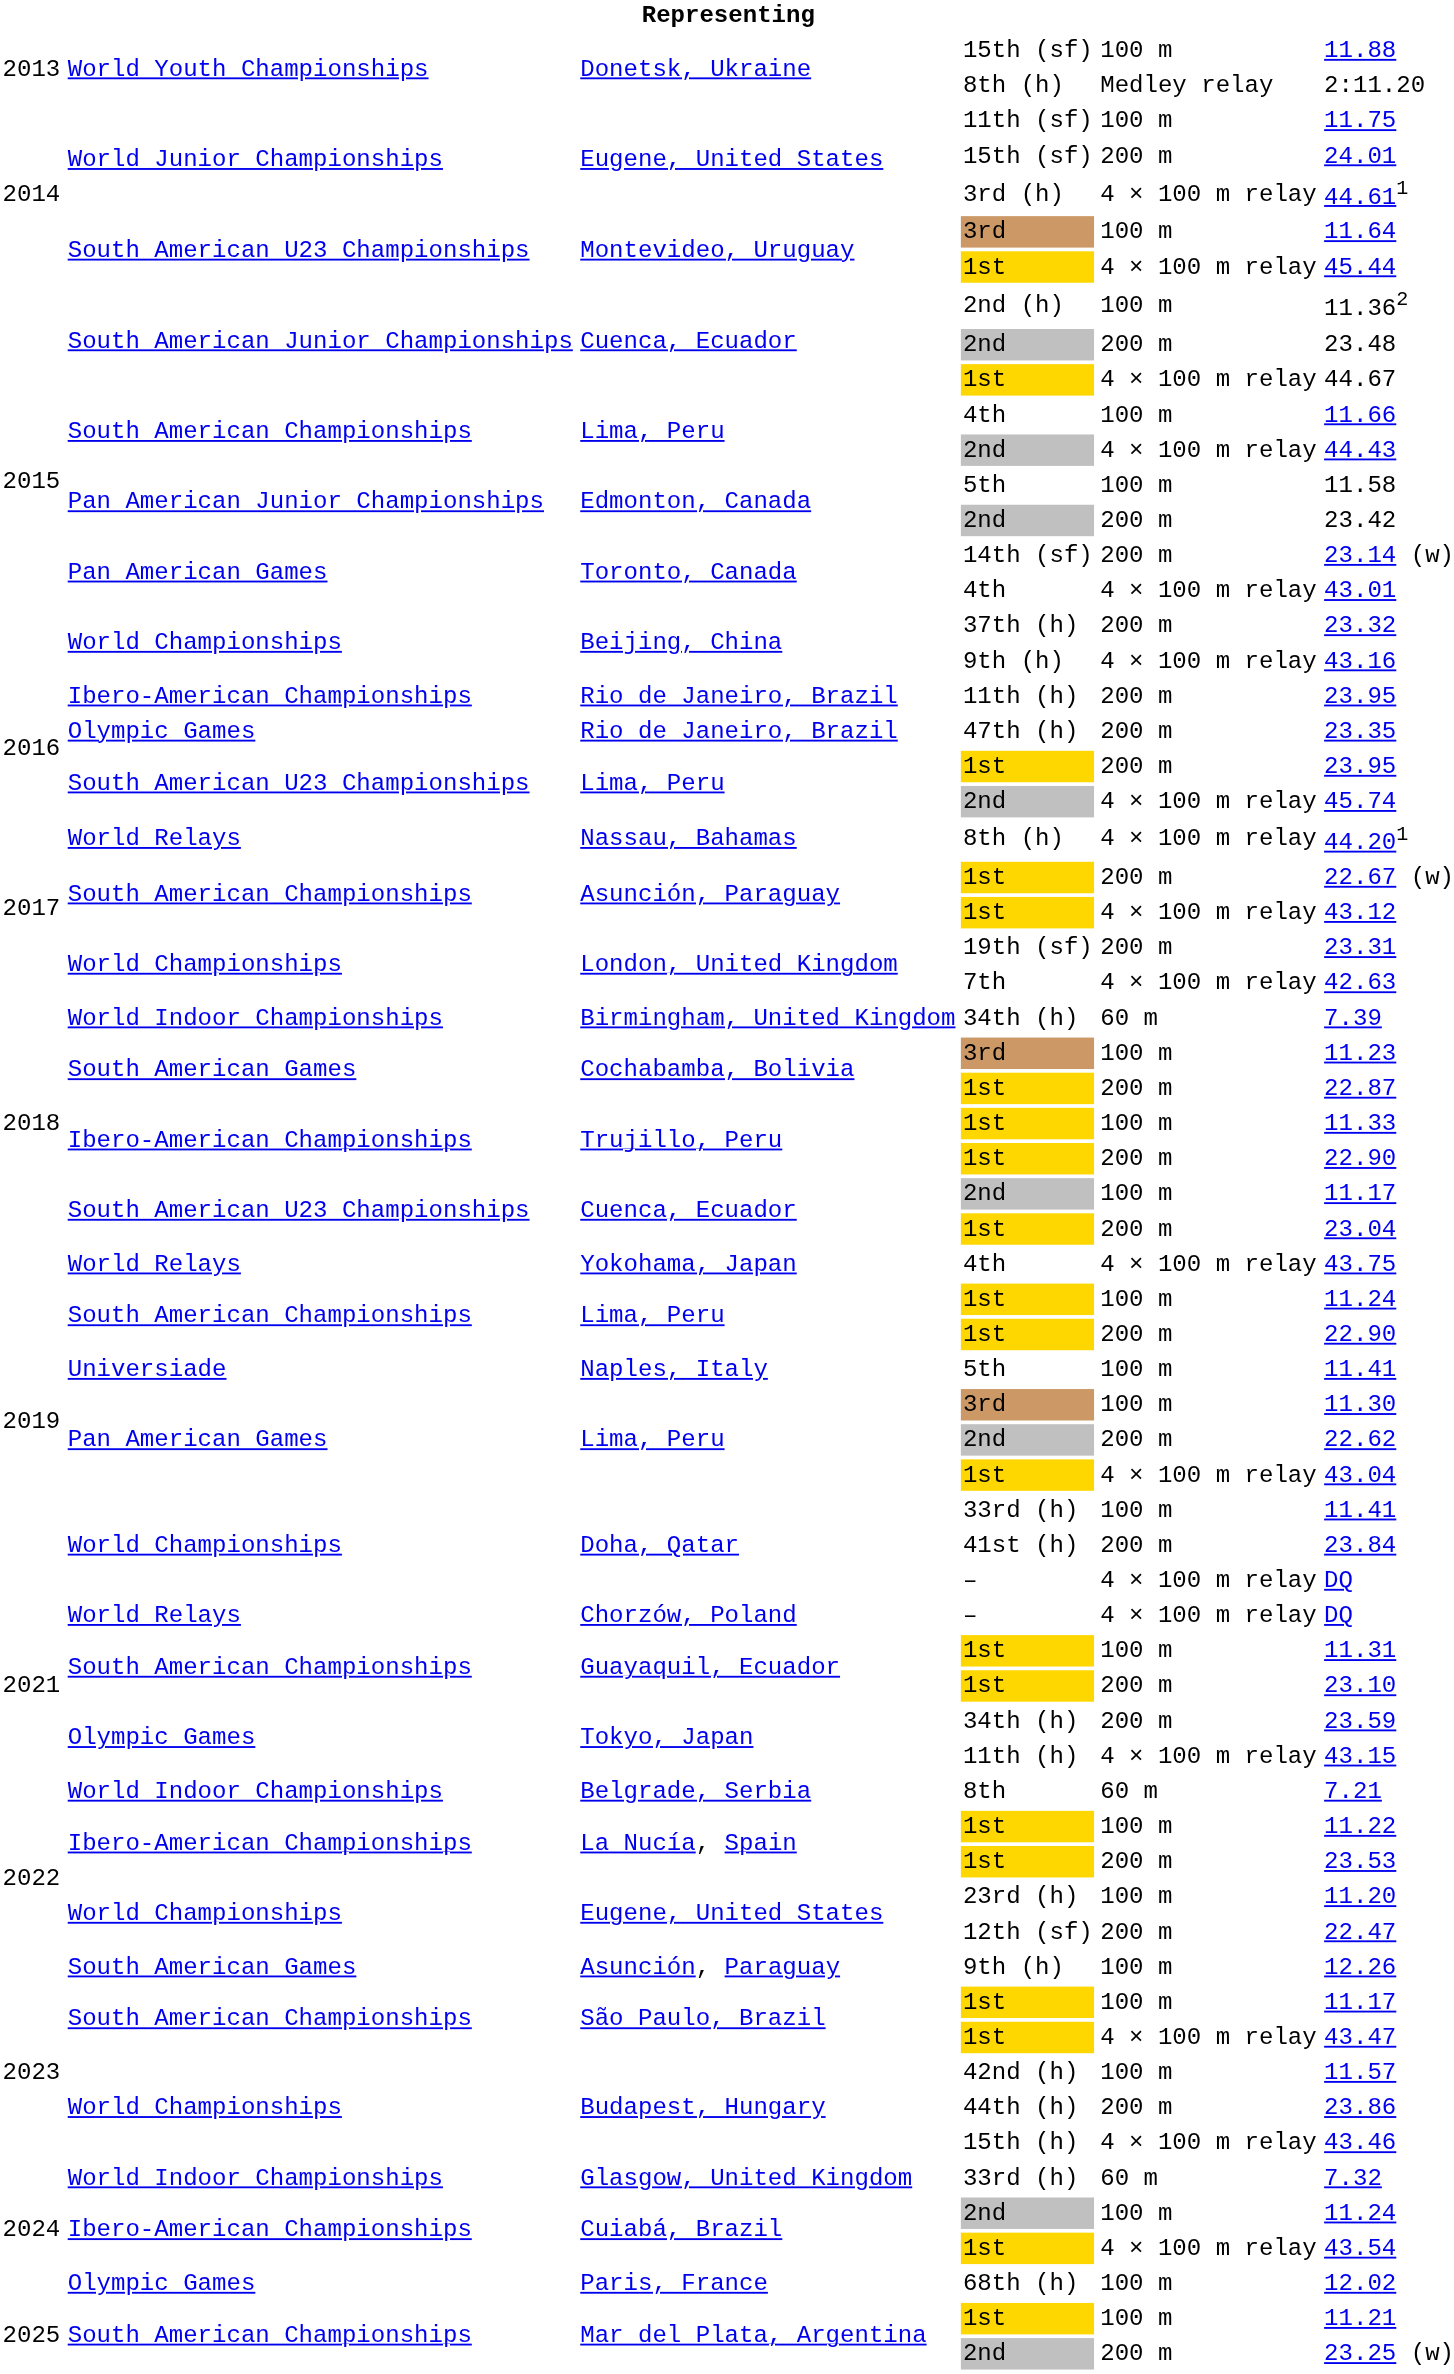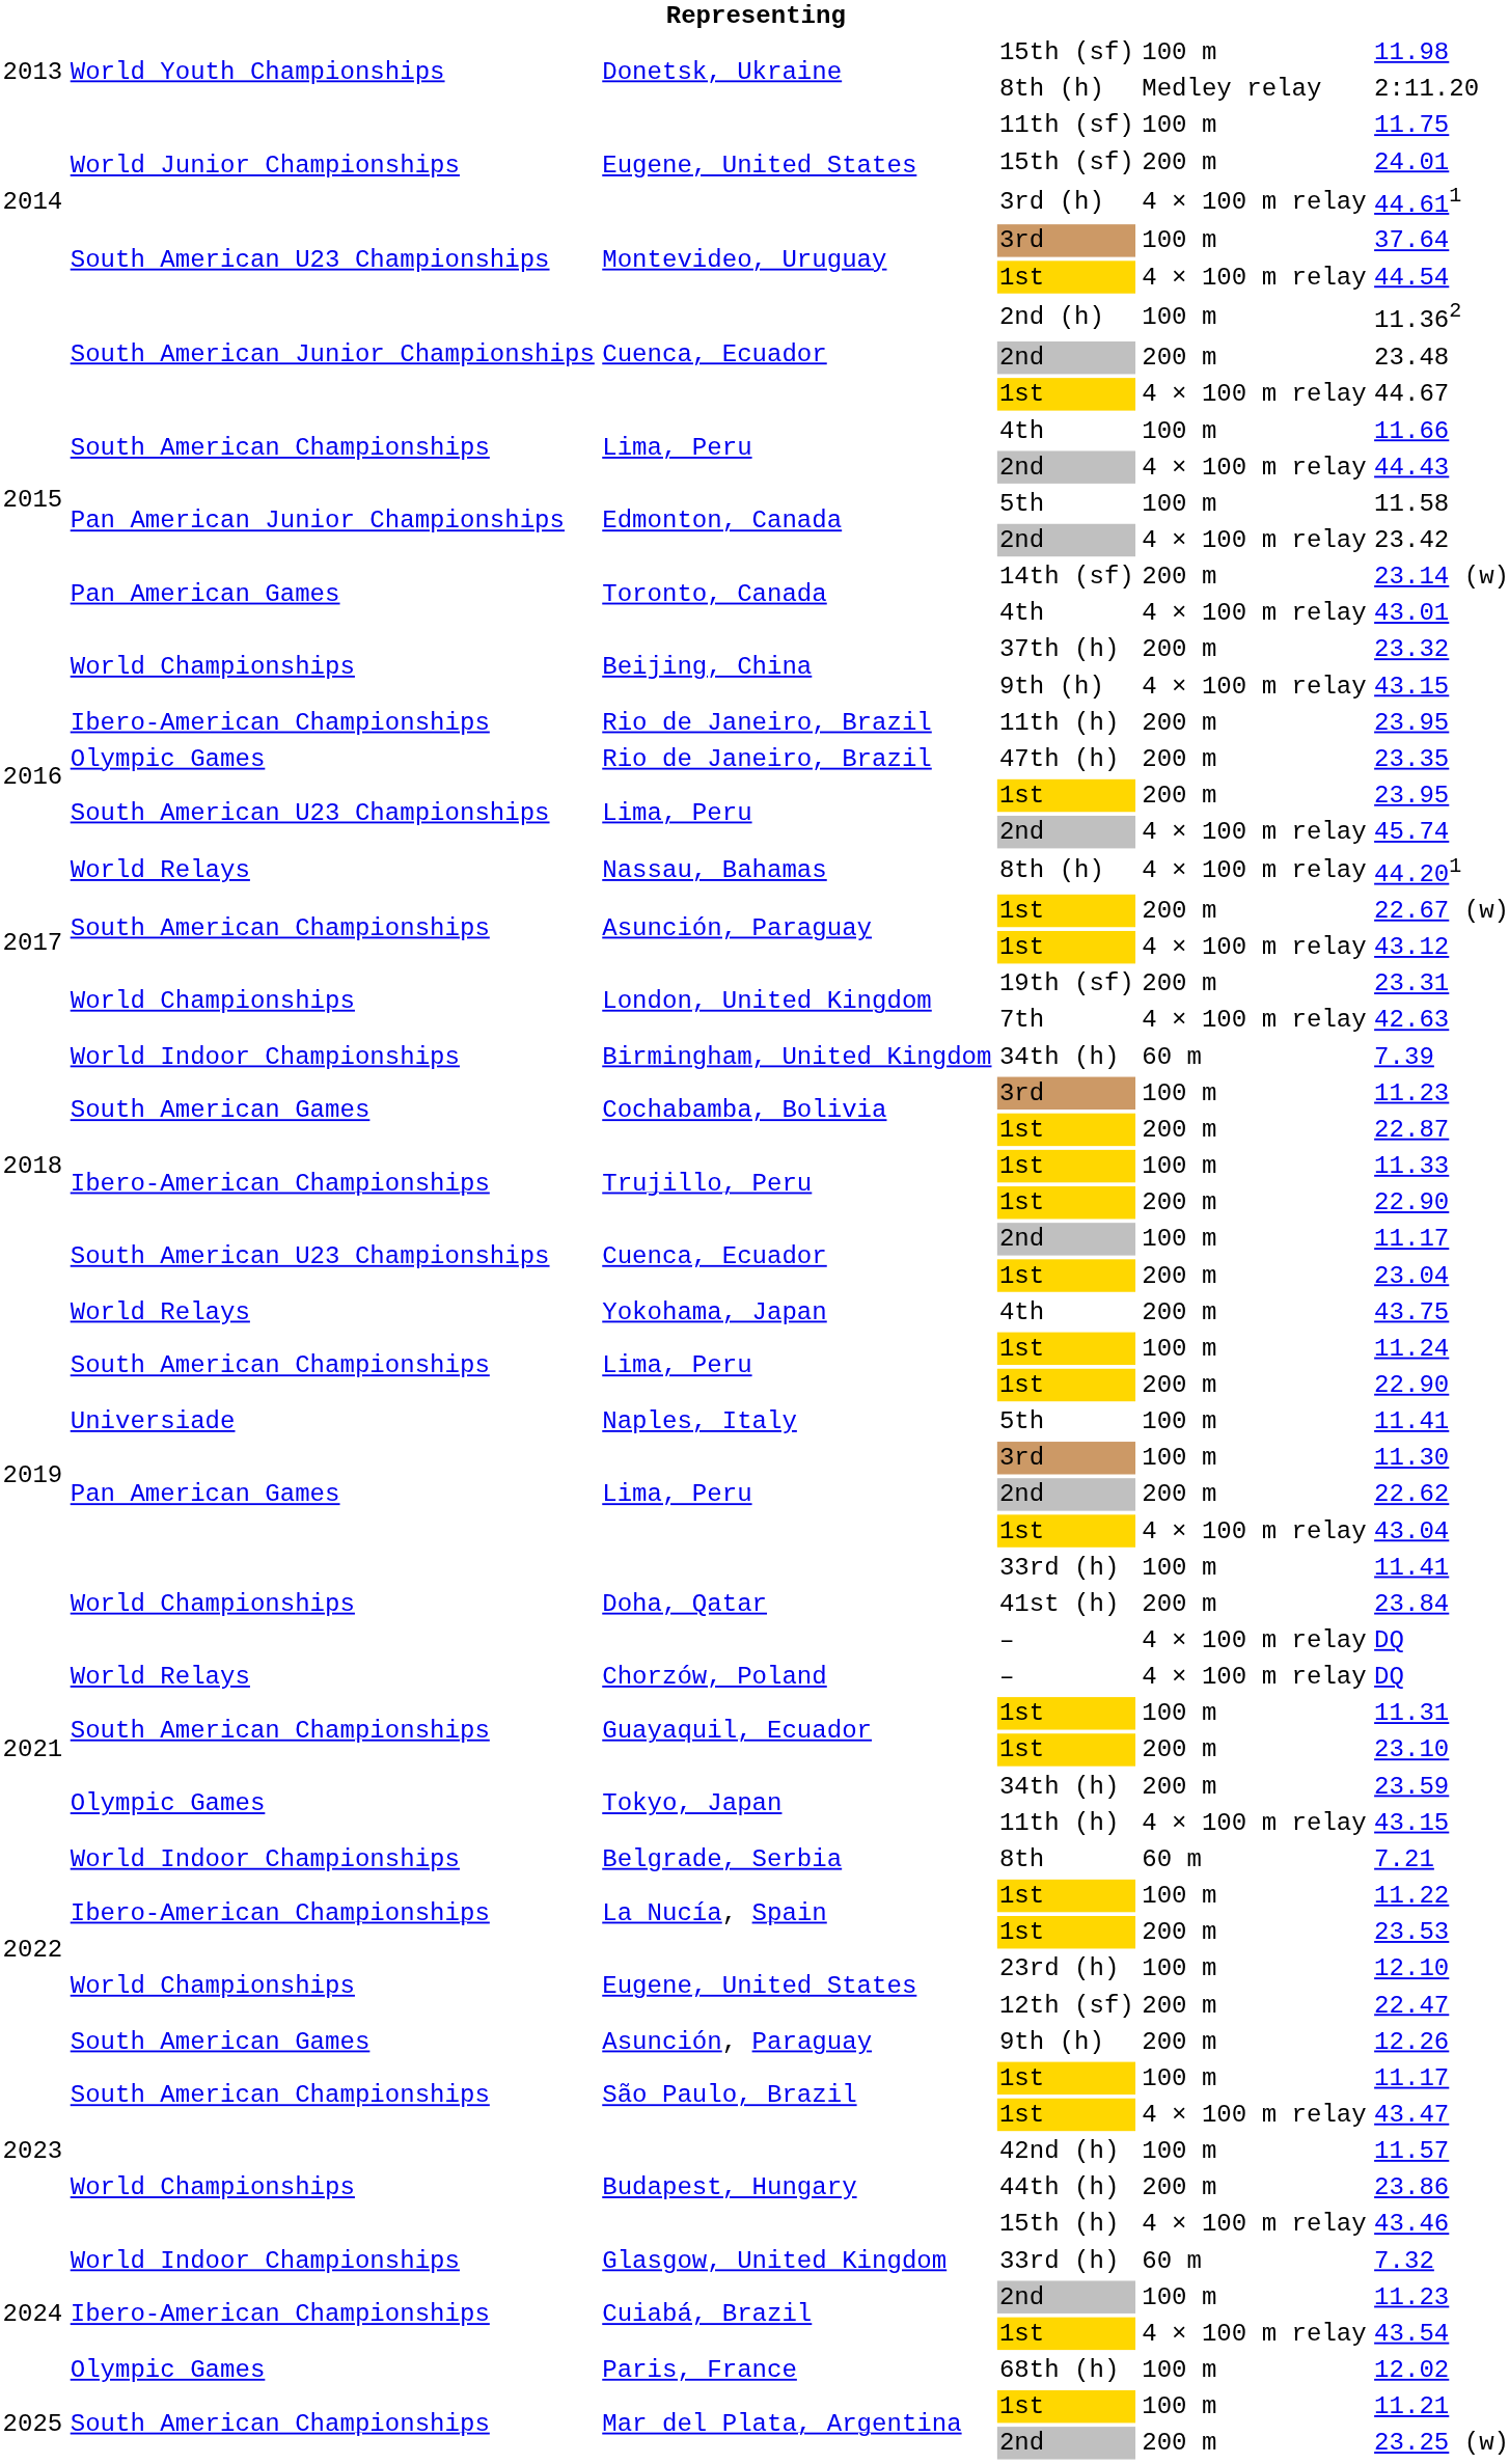Donetsk, Ukraine / 15th (sf) | column 6: 11.88 -> 11.98
Montevideo, Uruguay / 3rd | column 6: 11.64 -> 37.64
Montevideo, Uruguay / 1st | column 6: 45.44 -> 44.54
Edmonton, Canada / 2nd | column 5: 200 m -> 4 × 100 m relay
Beijing, China / 9th (h) | column 6: 43.16 -> 43.15
Yokohama, Japan | column 5: 4 × 100 m relay -> 200 m
Eugene, United States / 23rd (h) | column 6: 11.20 -> 12.10
Asunción, Paraguay / 9th (h) | column 5: 100 m -> 200 m
Cuiabá, Brazil / 2nd | column 6: 11.24 -> 11.23
